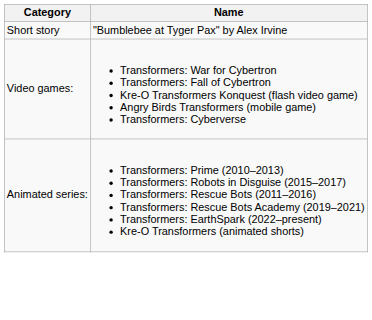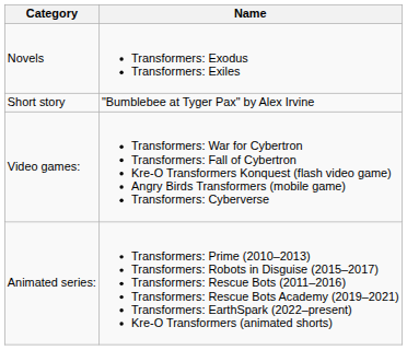+ row: Novels | Transformers: Exodus Transformers: Exiles
